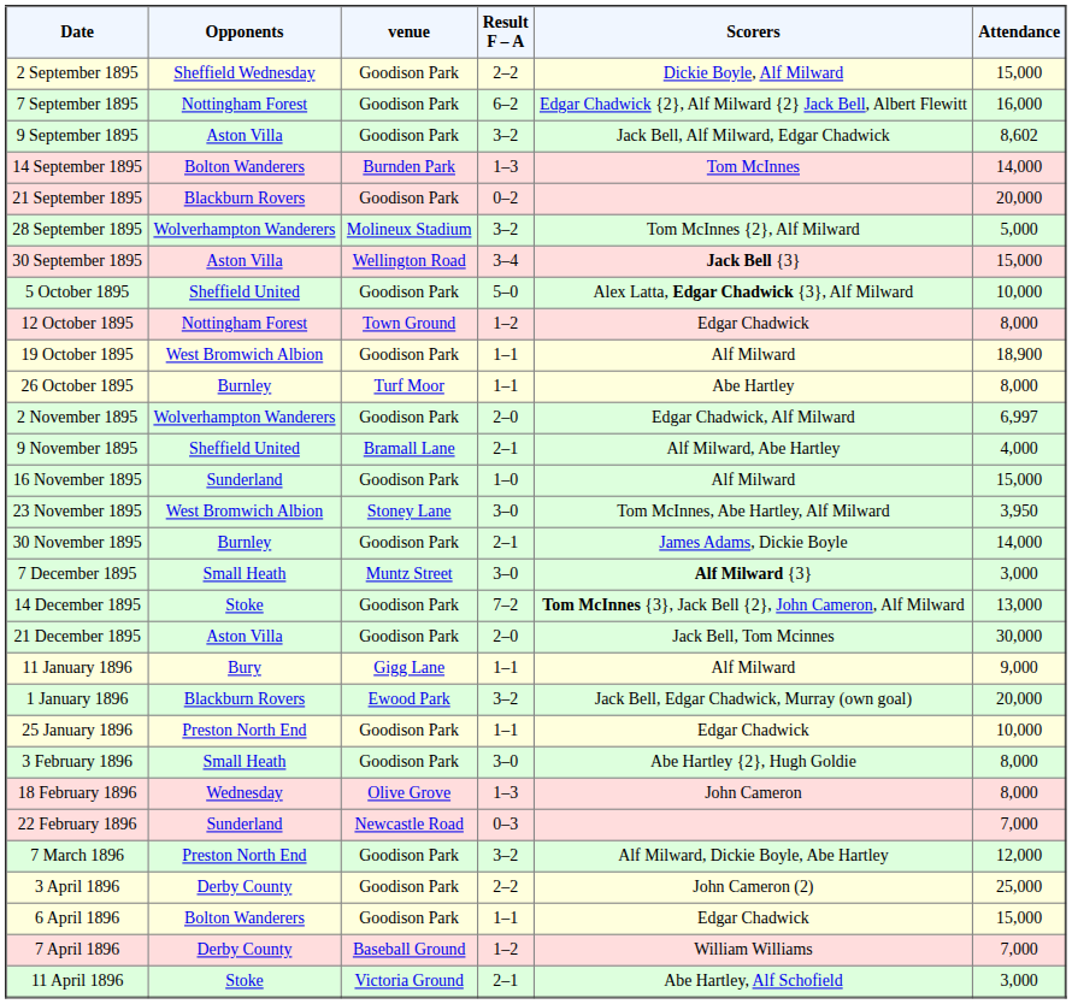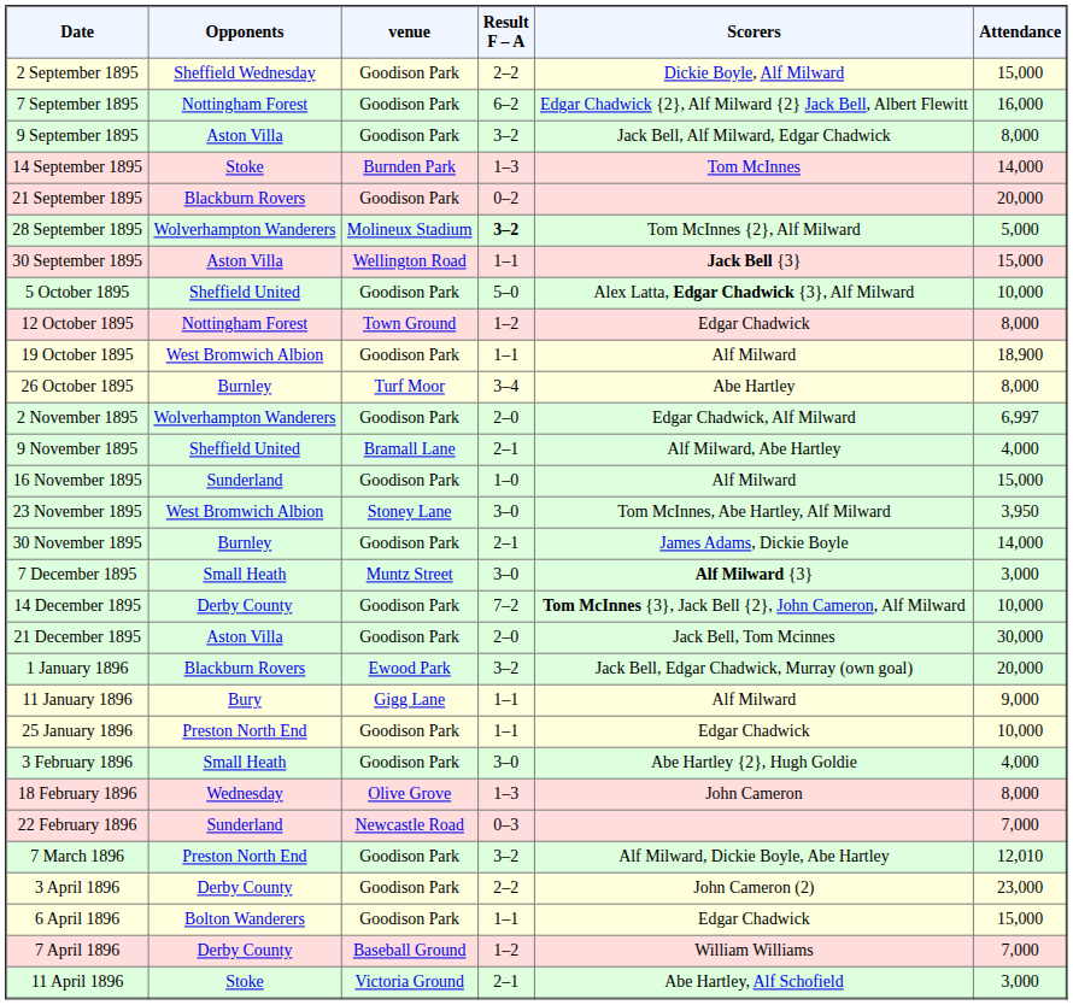9 September 1895 | Attendance: 8,602 -> 8,000
14 September 1895 | Opponents: Bolton Wanderers -> Stoke
28 September 1895 | Result F – A: normal -> bold
30 September 1895 | Result F – A: 3–4 -> 1–1
26 October 1895 | Result F – A: 1–1 -> 3–4
14 December 1895 | Opponents: Stoke -> Derby County
14 December 1895 | Attendance: 13,000 -> 10,000
rows swapped: 1 January 1896 <-> 11 January 1896
3 February 1896 | Attendance: 8,000 -> 4,000
7 March 1896 | Attendance: 12,000 -> 12,010
3 April 1896 | Attendance: 25,000 -> 23,000
